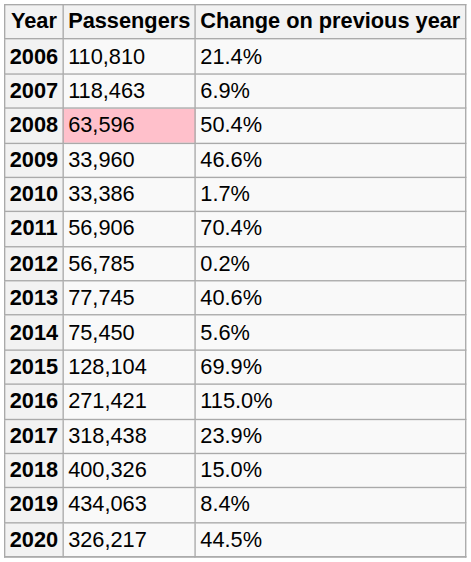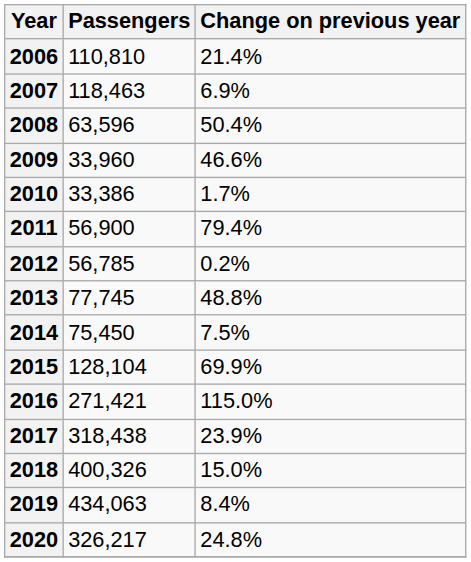2008 | Passengers: pink background -> no background
2011 | Passengers: 56,906 -> 56,900
2011 | Change on previous year: 70.4% -> 79.4%
2013 | Change on previous year: 40.6% -> 48.8%
2014 | Change on previous year: 5.6% -> 7.5%
2020 | Change on previous year: 44.5% -> 24.8%
